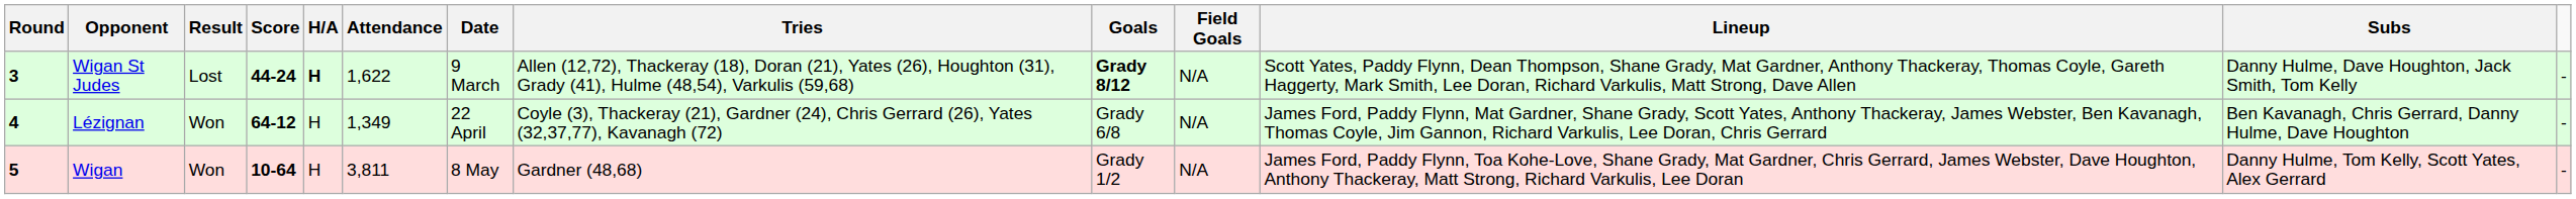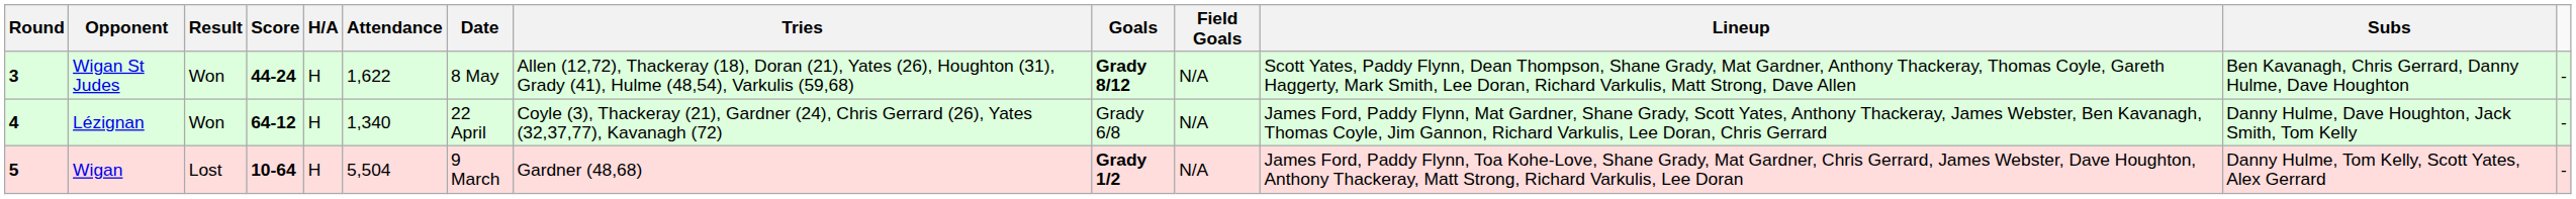Wigan St Judes | Result: Lost -> Won
Wigan St Judes | H/A: bold -> normal
Wigan St Judes | Date: 9 March -> 8 May
Wigan St Judes | Subs: Danny Hulme, Dave Houghton, Jack Smith, Tom Kelly -> Ben Kavanagh, Chris Gerrard, Danny Hulme, Dave Houghton
Lézignan | Attendance: 1,349 -> 1,340
Lézignan | Subs: Ben Kavanagh, Chris Gerrard, Danny Hulme, Dave Houghton -> Danny Hulme, Dave Houghton, Jack Smith, Tom Kelly
Wigan | Result: Won -> Lost
Wigan | Attendance: 3,811 -> 5,504
Wigan | Date: 8 May -> 9 March
Wigan | Goals: normal -> bold
